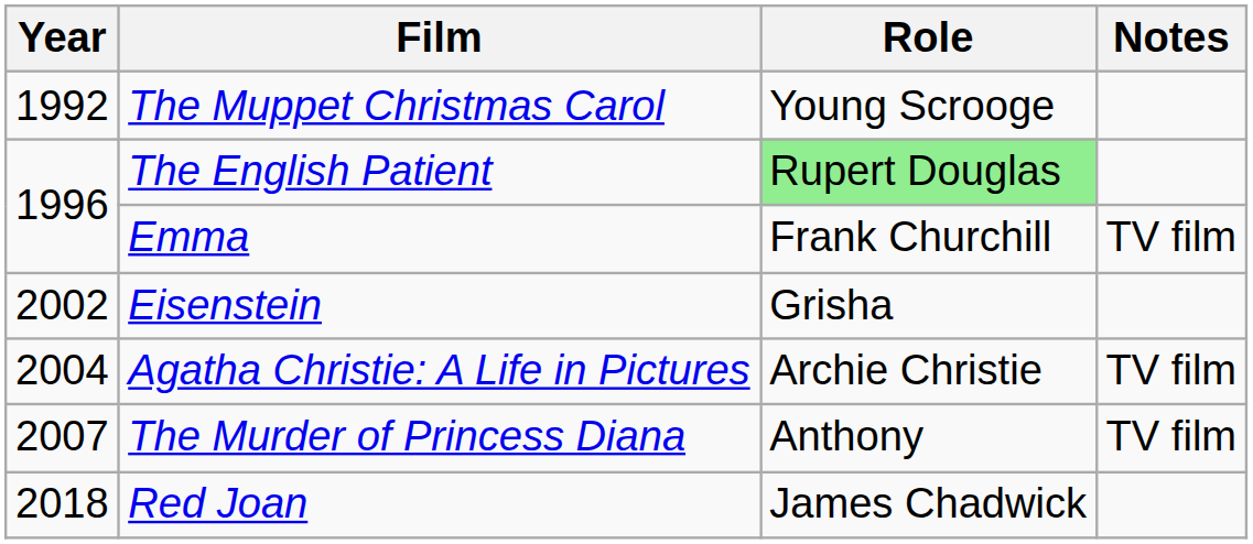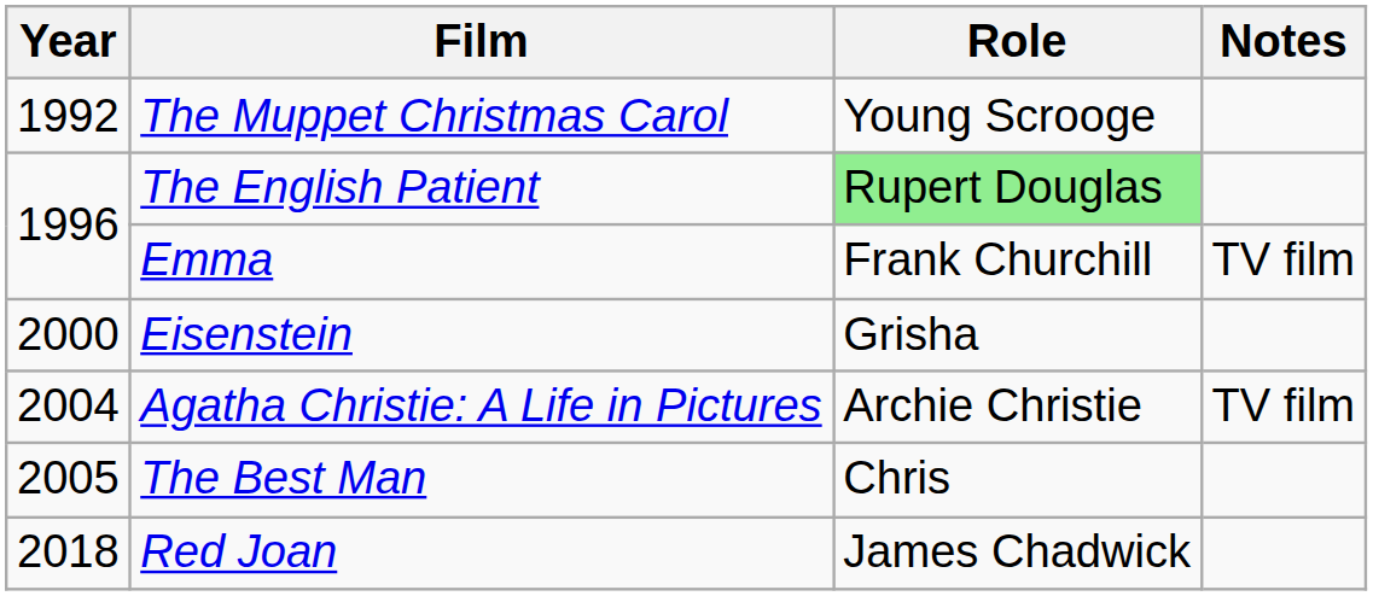Eisenstein | Year: 2002 -> 2000
+ row: 2005 | The Best Man | Chris
- row: 2007 | The Murder of Princess Diana | Anthony | TV film
